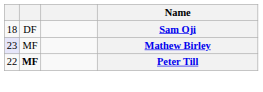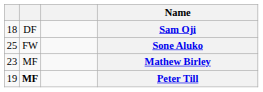+ row: 25 | FW | Sone Aluko
Mathew Birley | column 1: lavender background -> no background
Peter Till | column 1: 22 -> 19
